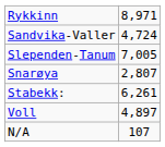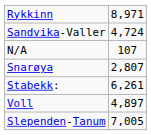rows swapped: Slependen-Tanum <-> N/A
